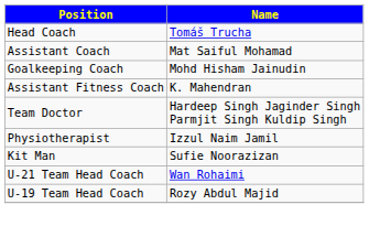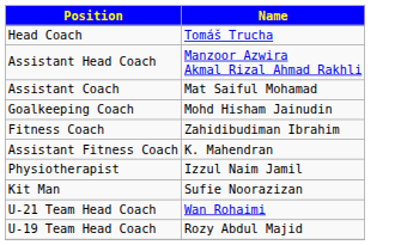+ row: Assistant Head Coach | Manzoor Azwira Akmal Rizal Ahmad Rakhli
+ row: Fitness Coach | Zahidibudiman Ibrahim
- row: Team Doctor | Hardeep Singh Jaginder Singh Parmjit Singh Kuldip Singh
